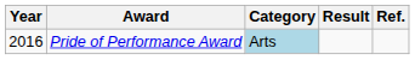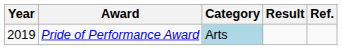Pride of Performance Award | Year: 2016 -> 2019
